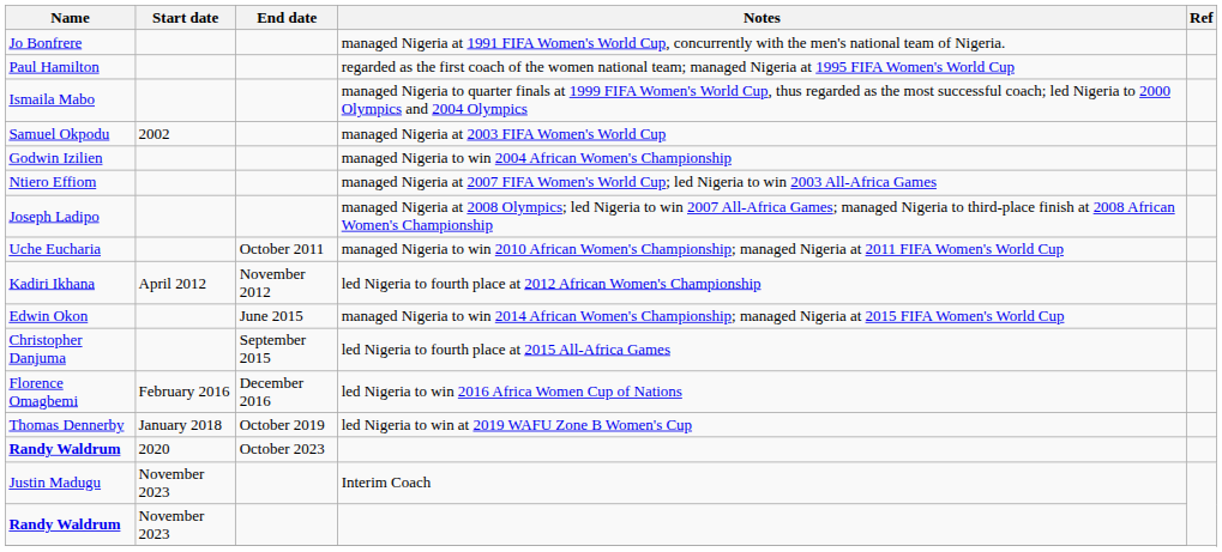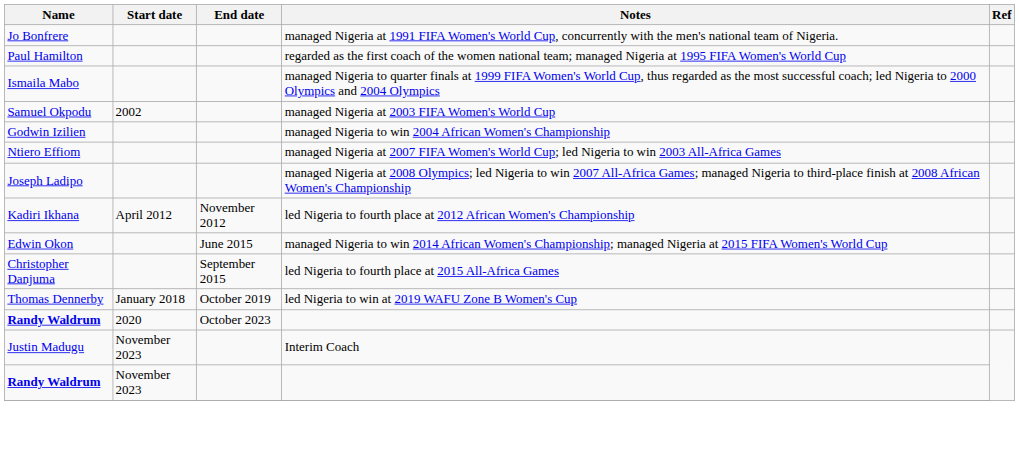- row: Uche Eucharia | October 2011 | managed Nigeria to win 2010 African Women's Championship; managed Nigeria at 2011 FIFA Women's World Cup
- row: Florence Omagbemi | February 2016 | December 2016 | led Nigeria to win 2016 Africa Women Cup of Nations
